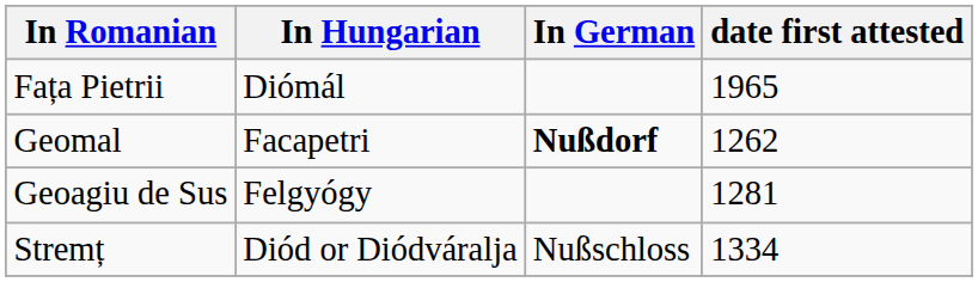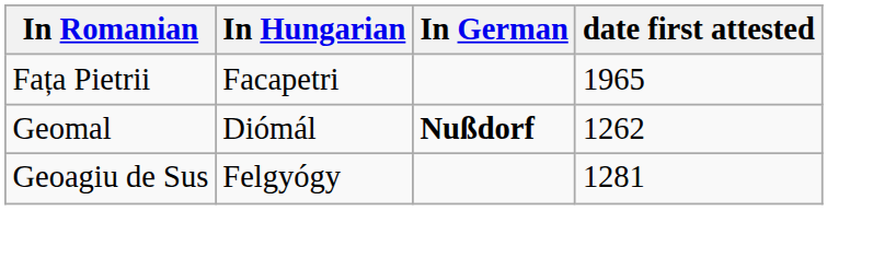Fața Pietrii | In Hungarian: Diómál -> Facapetri
Geomal | In Hungarian: Facapetri -> Diómál
- row: Stremț | Diód or Diódváralja | Nußschloss | 1334
